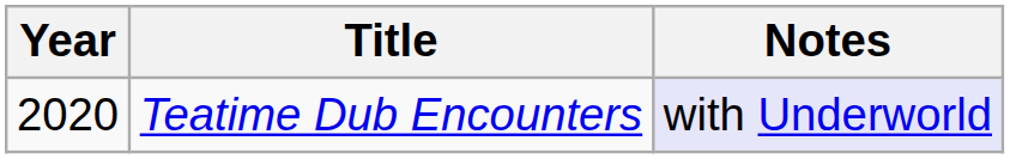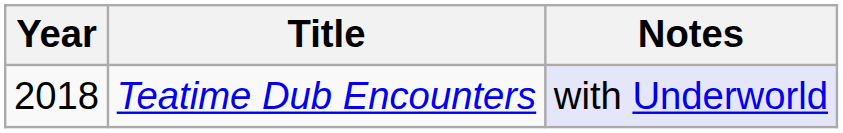Teatime Dub Encounters | Year: 2020 -> 2018
